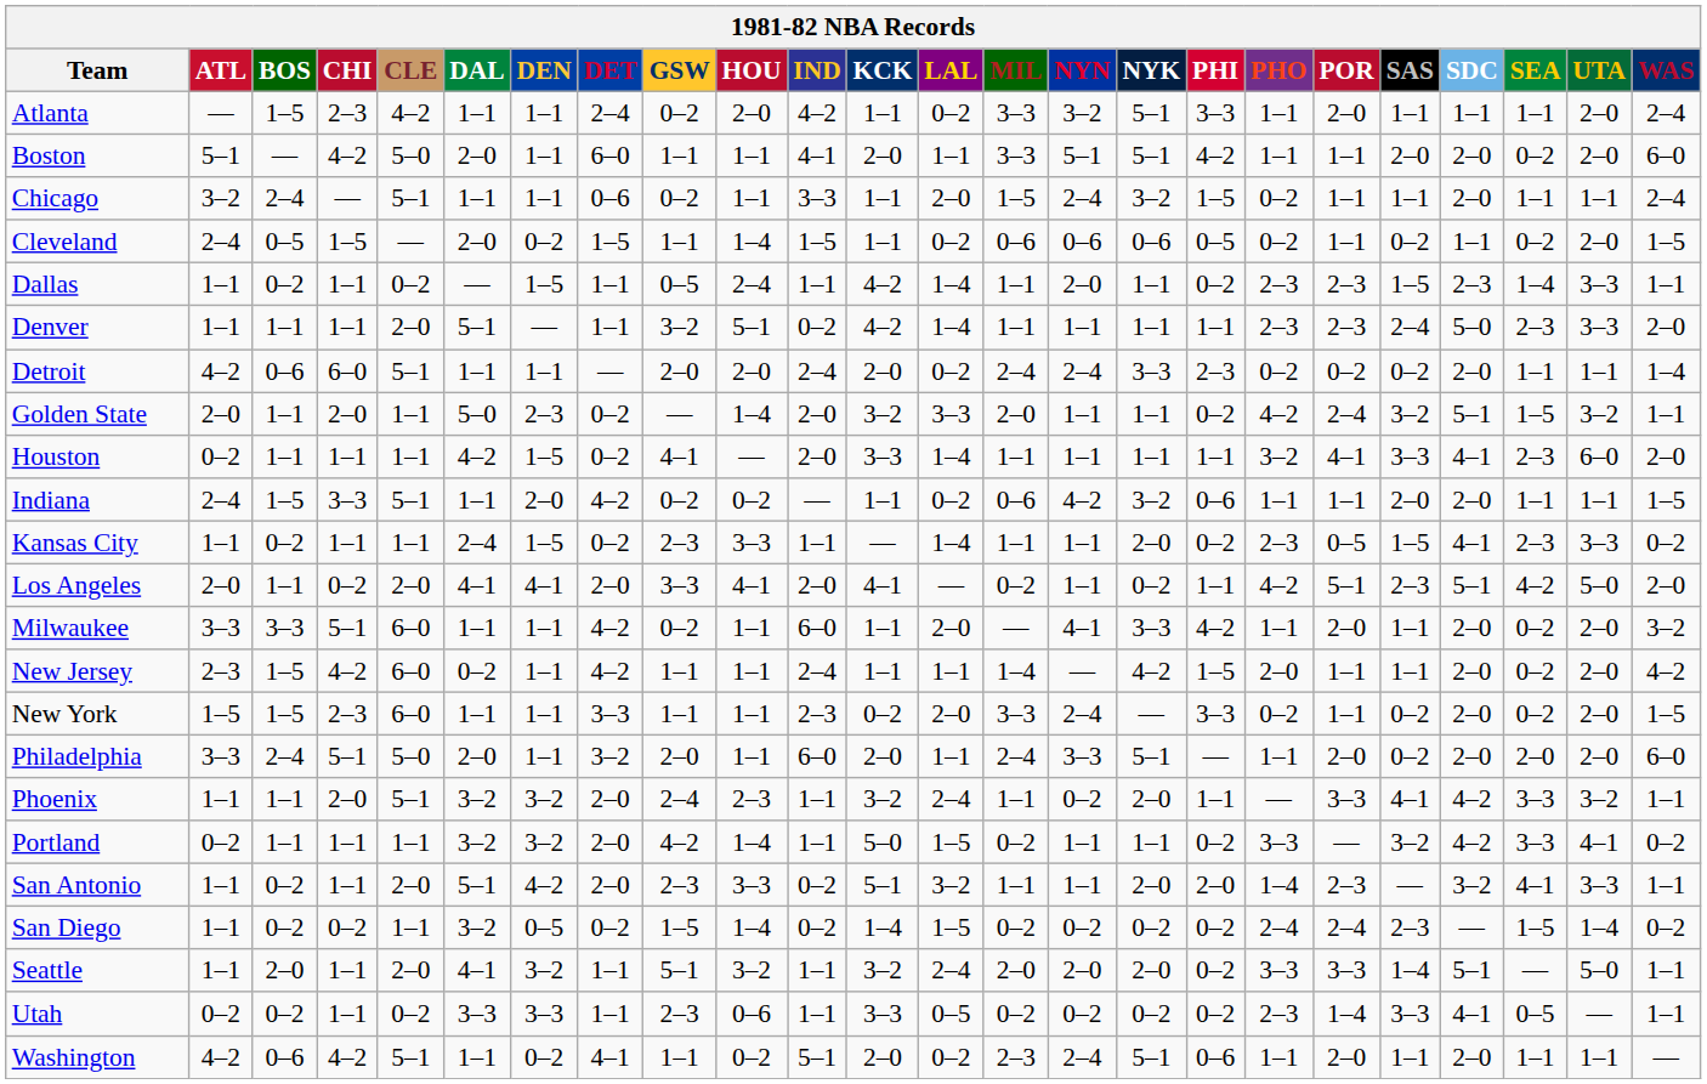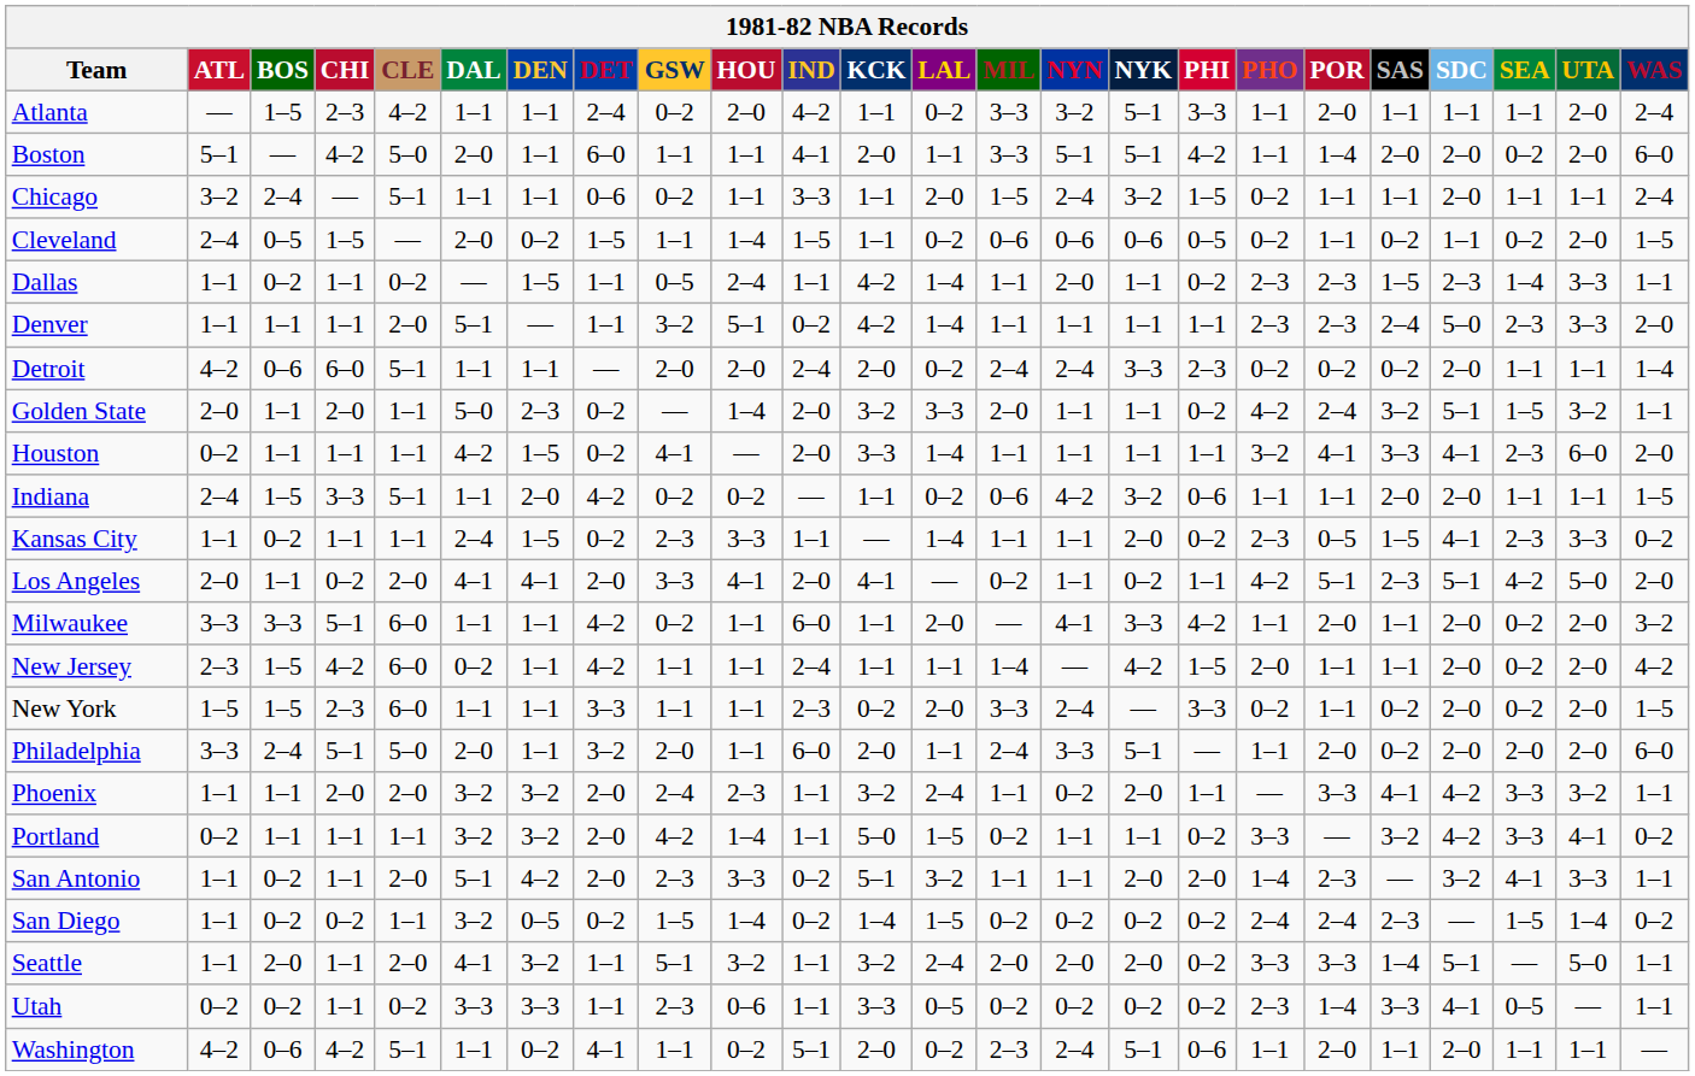Boston | POR: 1–1 -> 1–4
Phoenix | CLE: 5–1 -> 2–0
